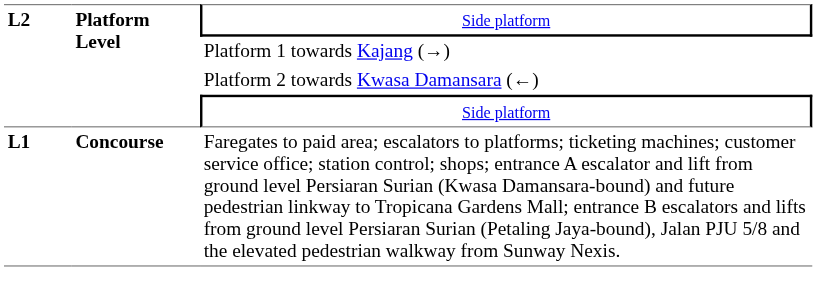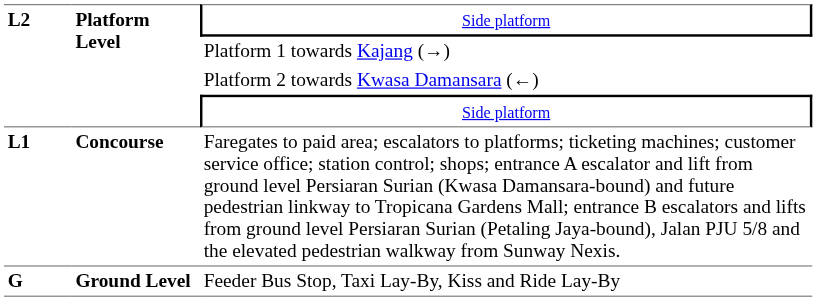+ row: G | Ground Level | Feeder Bus Stop, Taxi Lay-By, Kiss and Ride Lay-By
